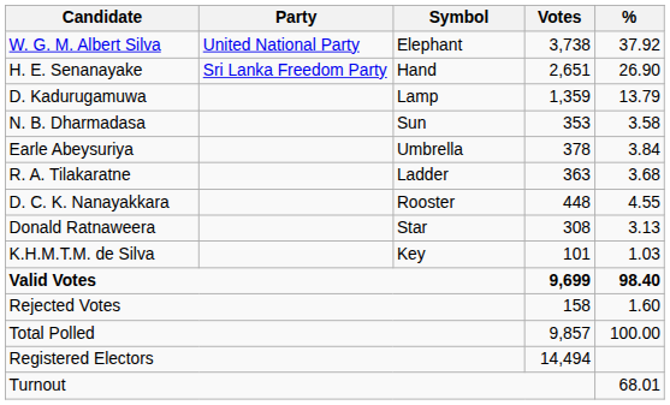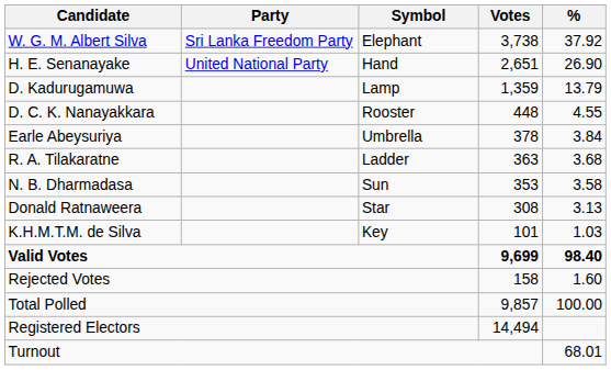W. G. M. Albert Silva | Party: United National Party -> Sri Lanka Freedom Party
H. E. Senanayake | Party: Sri Lanka Freedom Party -> United National Party
rows swapped: D. C. K. Nanayakkara <-> N. B. Dharmadasa
